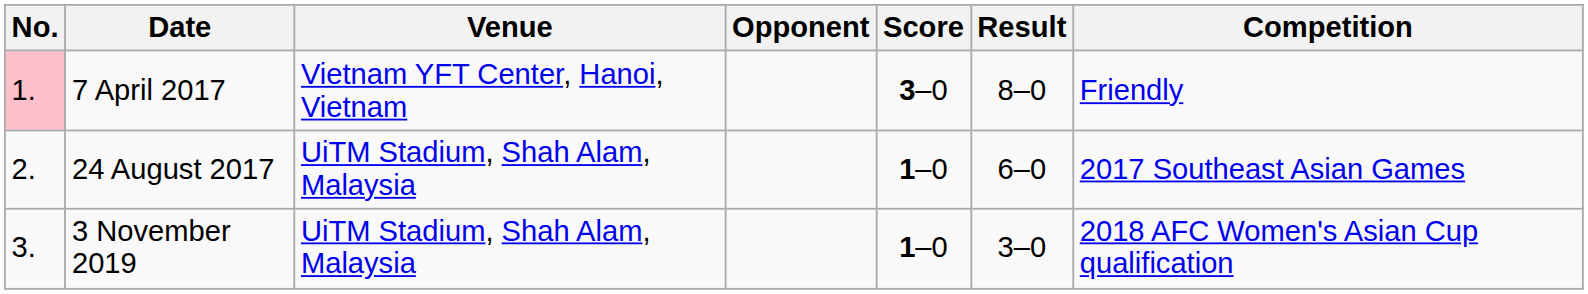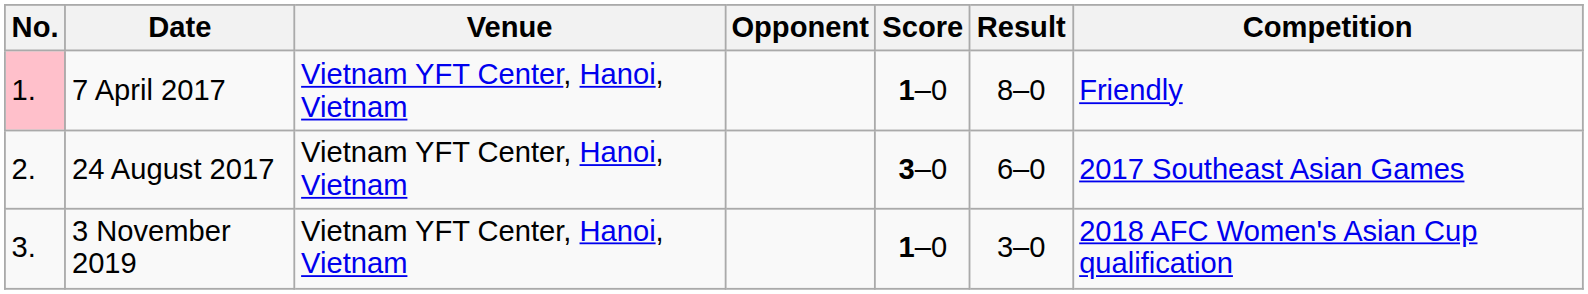7 April 2017 | Score: 3–0 -> 1–0
24 August 2017 | Venue: UiTM Stadium, Shah Alam, Malaysia -> Vietnam YFT Center, Hanoi, Vietnam
24 August 2017 | Score: 1–0 -> 3–0
3 November 2019 | Venue: UiTM Stadium, Shah Alam, Malaysia -> Vietnam YFT Center, Hanoi, Vietnam
